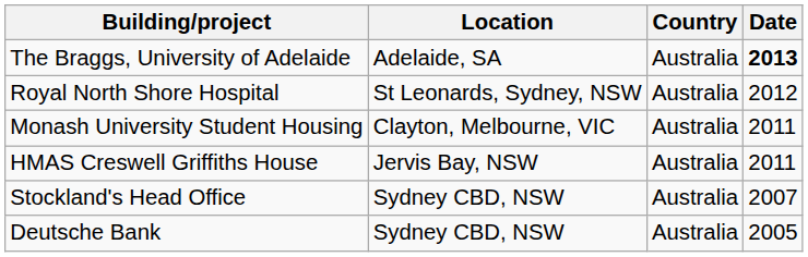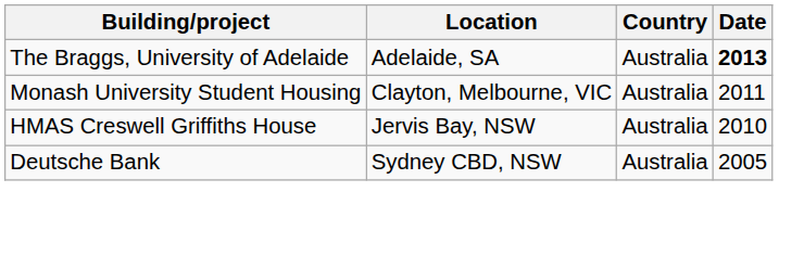- row: Royal North Shore Hospital | St Leonards, Sydney, NSW | Australia | 2012
HMAS Creswell Griffiths House | Date: 2011 -> 2010
- row: Stockland's Head Office | Sydney CBD, NSW | Australia | 2007
